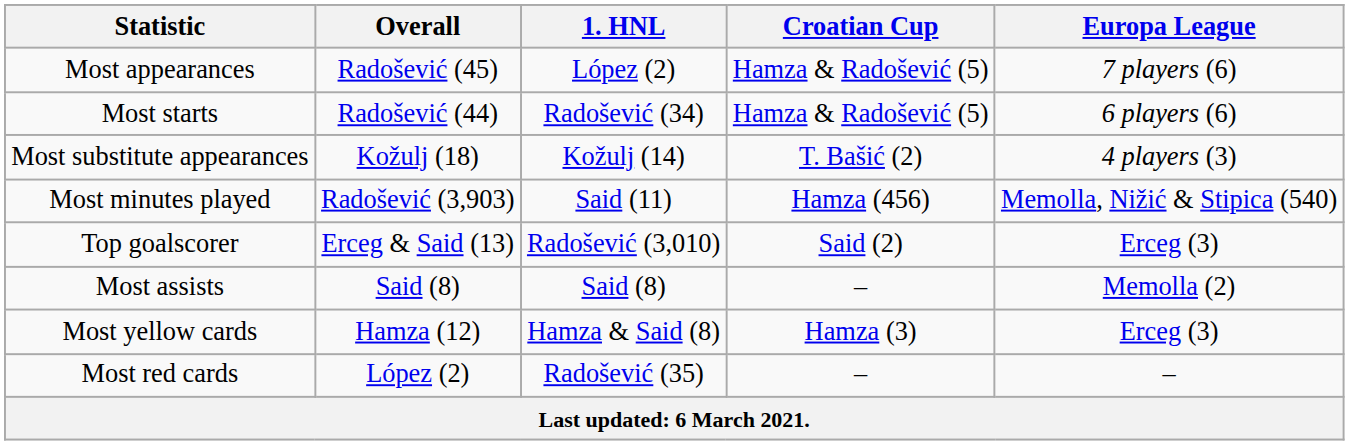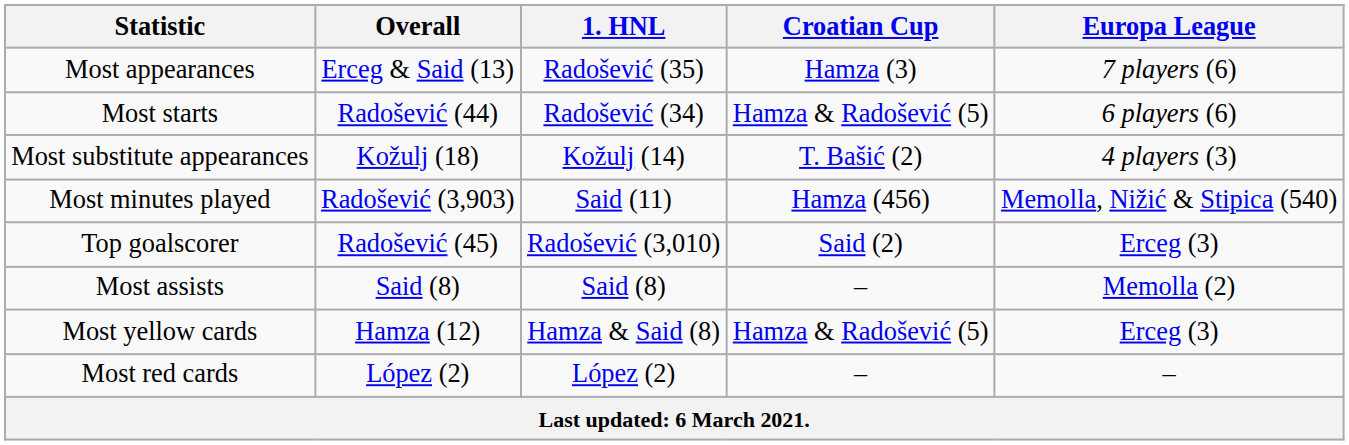Most appearances | Overall: Radošević (45) -> Erceg & Said (13)
Most appearances | 1. HNL: López (2) -> Radošević (35)
Most appearances | Croatian Cup: Hamza & Radošević (5) -> Hamza (3)
Top goalscorer | Overall: Erceg & Said (13) -> Radošević (45)
Most yellow cards | Croatian Cup: Hamza (3) -> Hamza & Radošević (5)
Most red cards | 1. HNL: Radošević (35) -> López (2)
